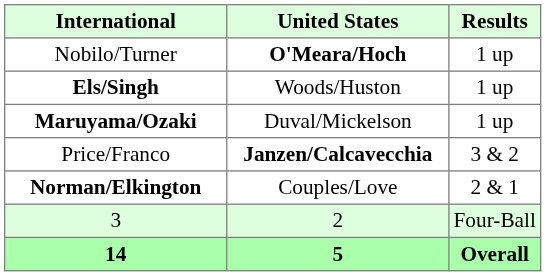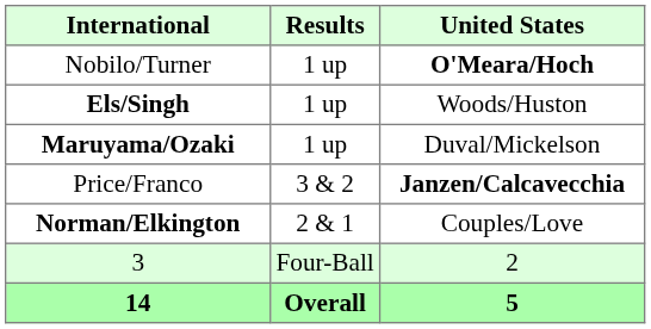columns swapped: Results <-> United States
